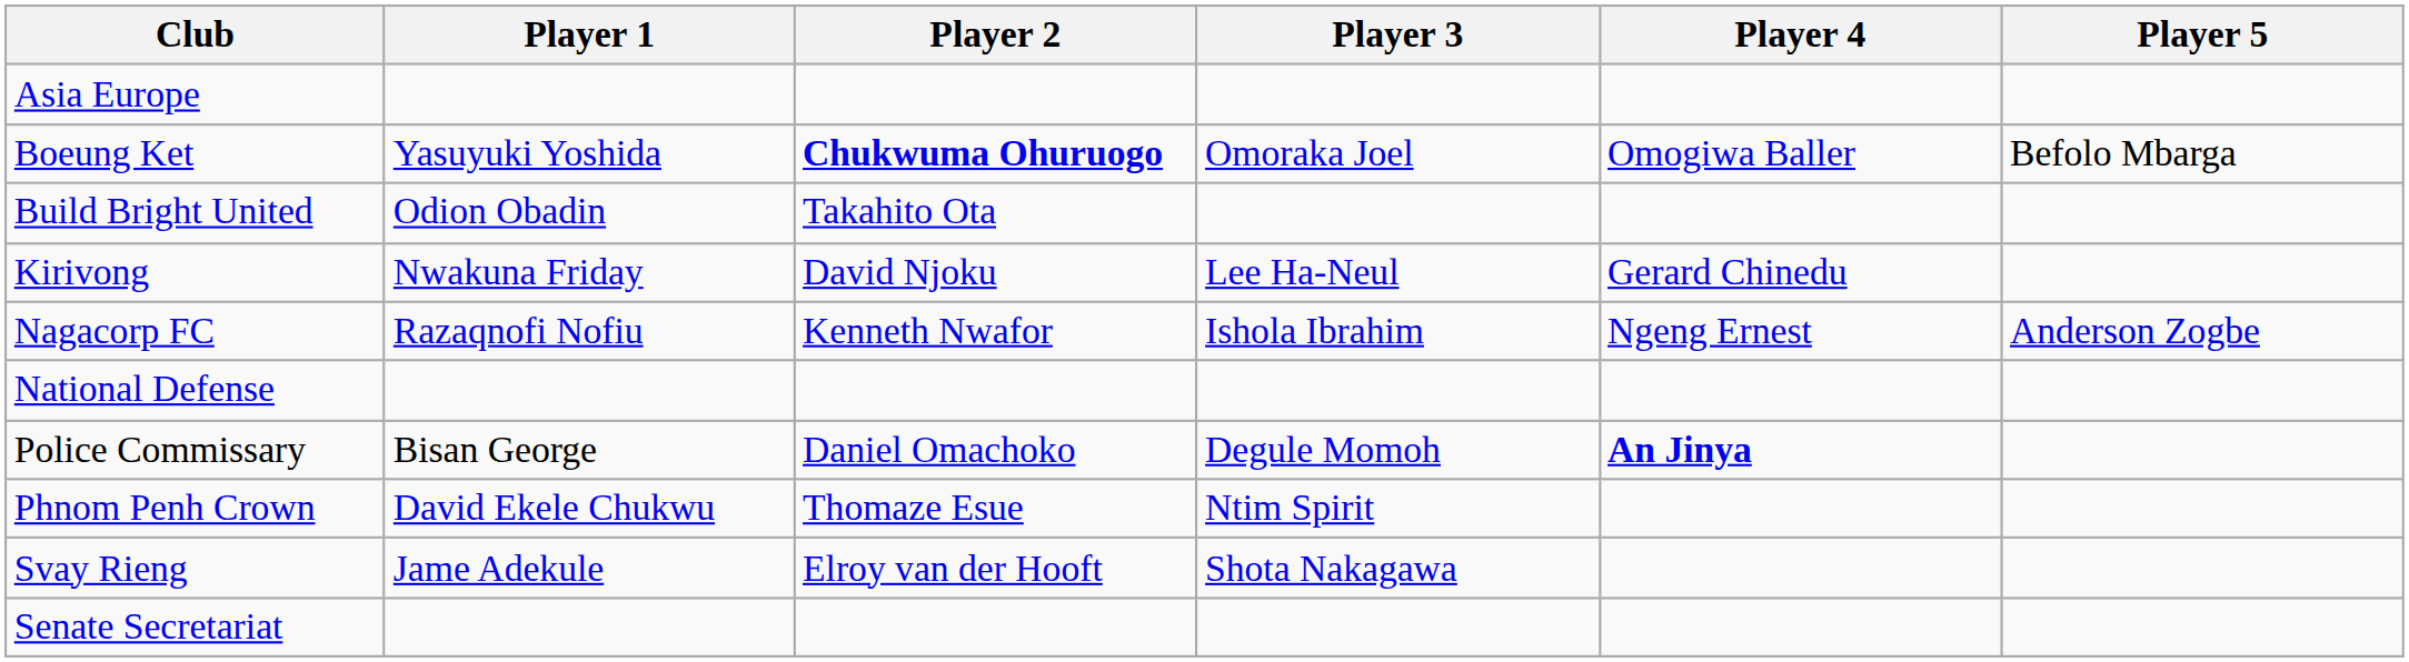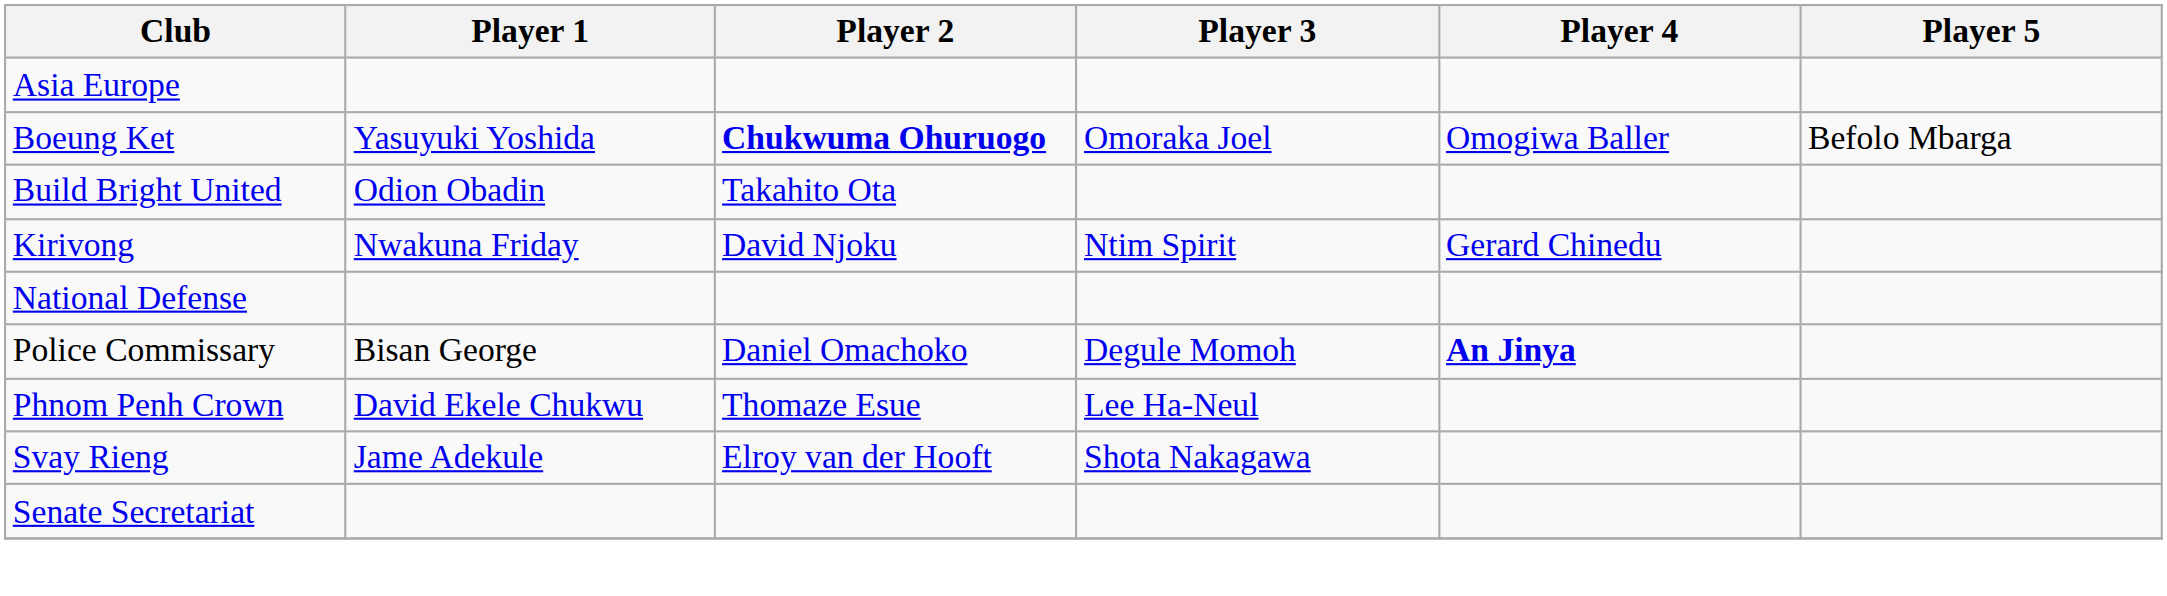Kirivong | Player 3: Lee Ha-Neul -> Ntim Spirit
- row: Nagacorp FC | Razaqnofi Nofiu | Kenneth Nwafor | Ishola Ibrahim | Ngeng Ernest | Anderson Zogbe
Phnom Penh Crown | Player 3: Ntim Spirit -> Lee Ha-Neul
